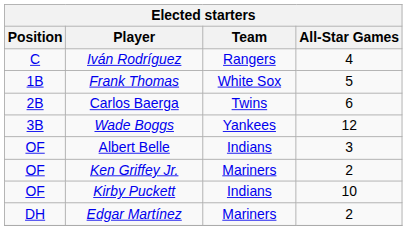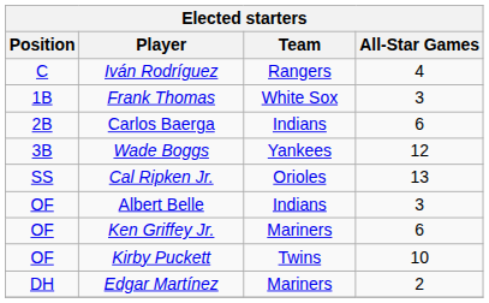Frank Thomas | All-Star Games: 5 -> 3
Carlos Baerga | Team: Twins -> Indians
+ row: SS | Cal Ripken Jr. | Orioles | 13
Ken Griffey Jr. | All-Star Games: 2 -> 6
Kirby Puckett | Team: Indians -> Twins
